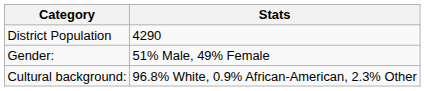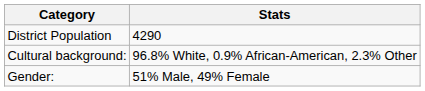rows swapped: Gender: <-> Cultural background:
